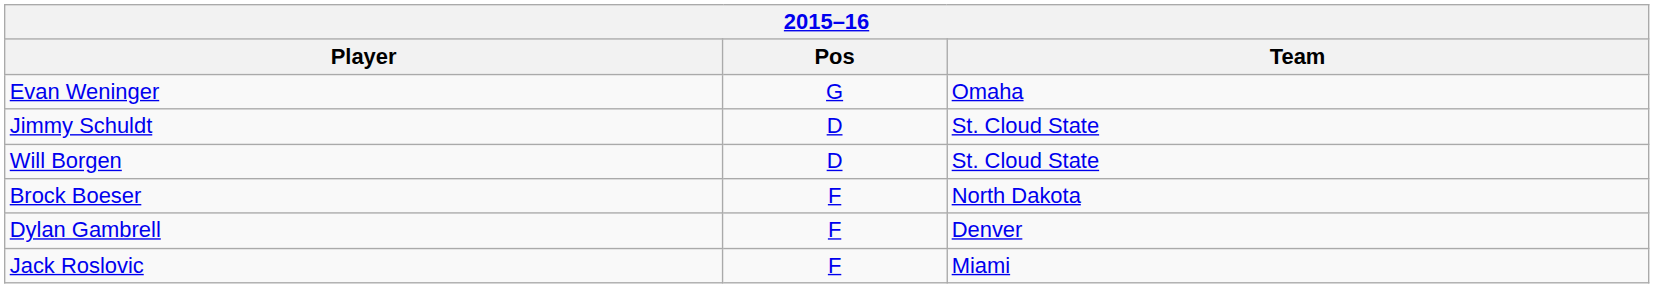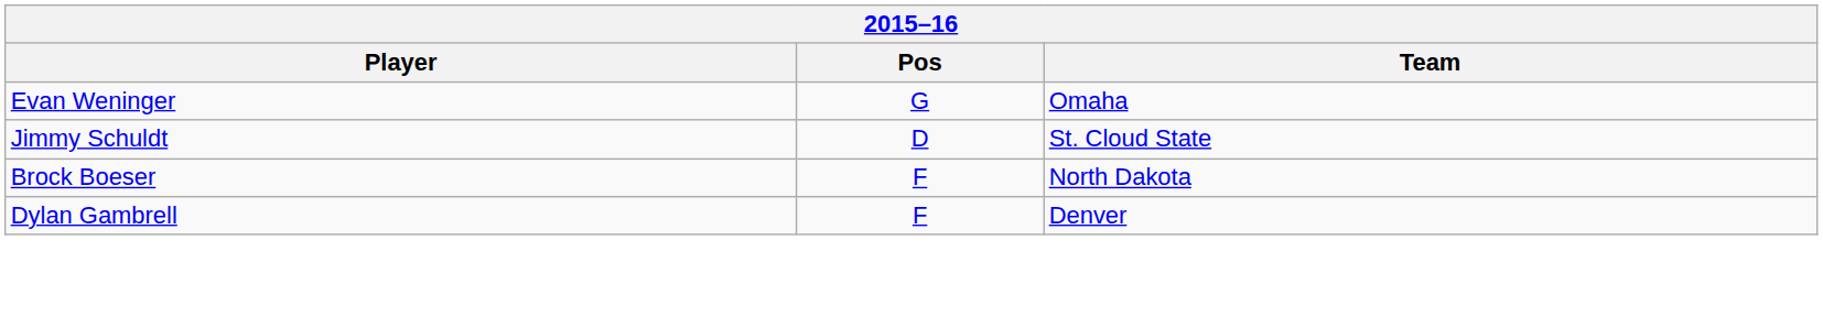- row: Will Borgen | D | St. Cloud State
- row: Jack Roslovic | F | Miami
